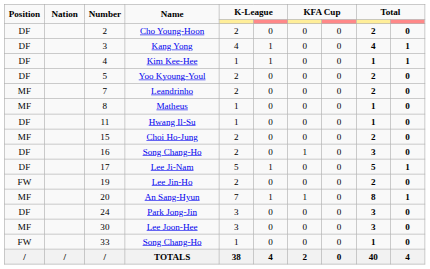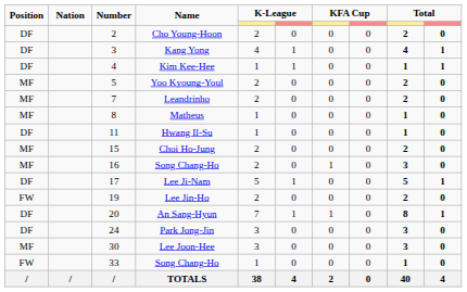Yoo Kyoung-Youl | Position: DF -> MF
16 / Song Chang-Ho | Position: DF -> MF
An Sang-Hyun | Position: MF -> DF
